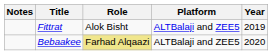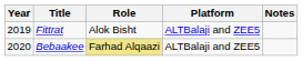columns swapped: Year <-> Notes
